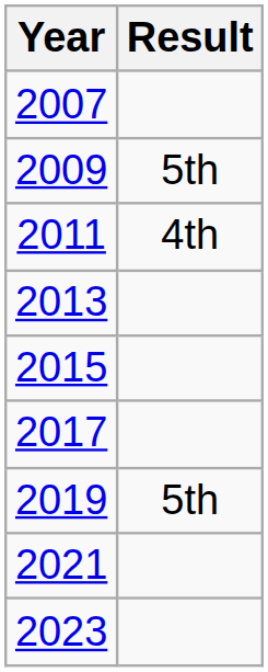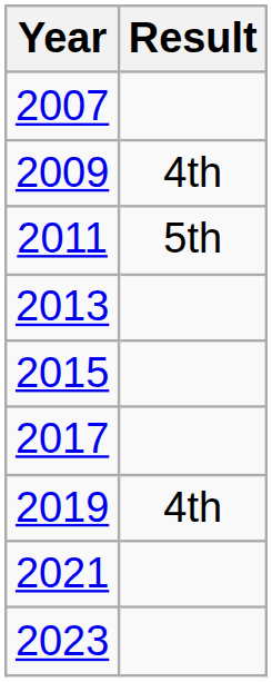2009 | Result: 5th -> 4th
2011 | Result: 4th -> 5th
2019 | Result: 5th -> 4th
